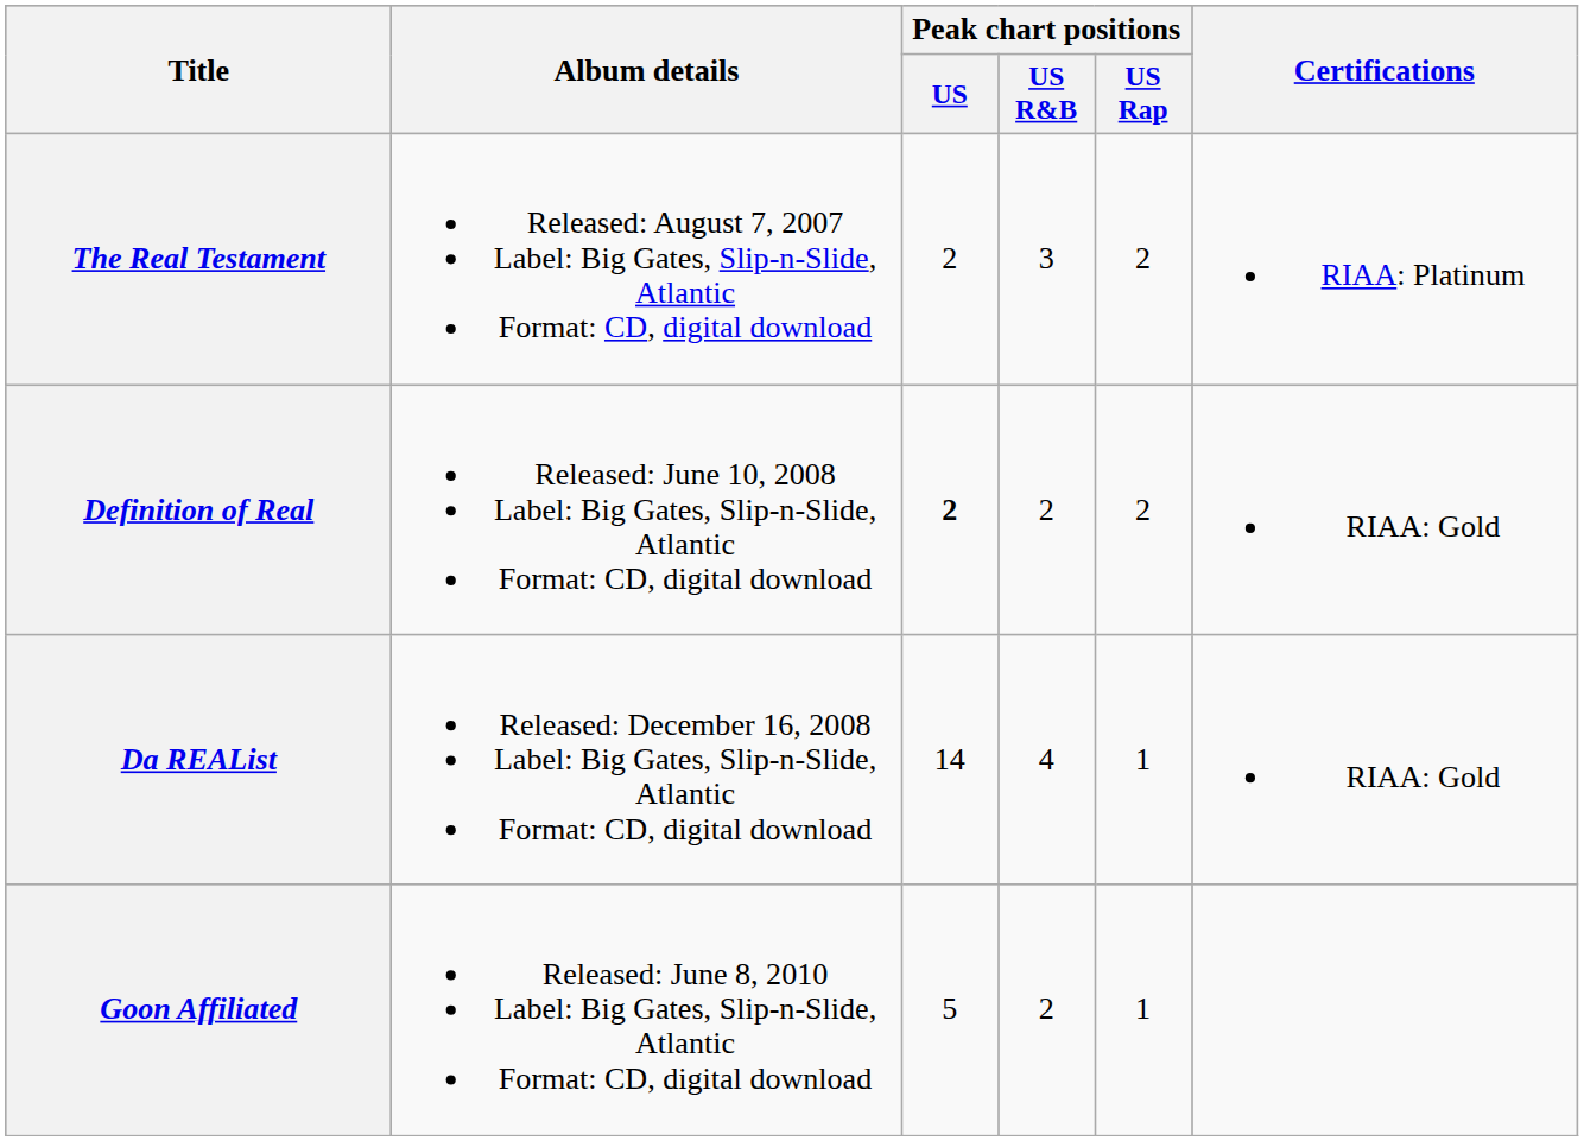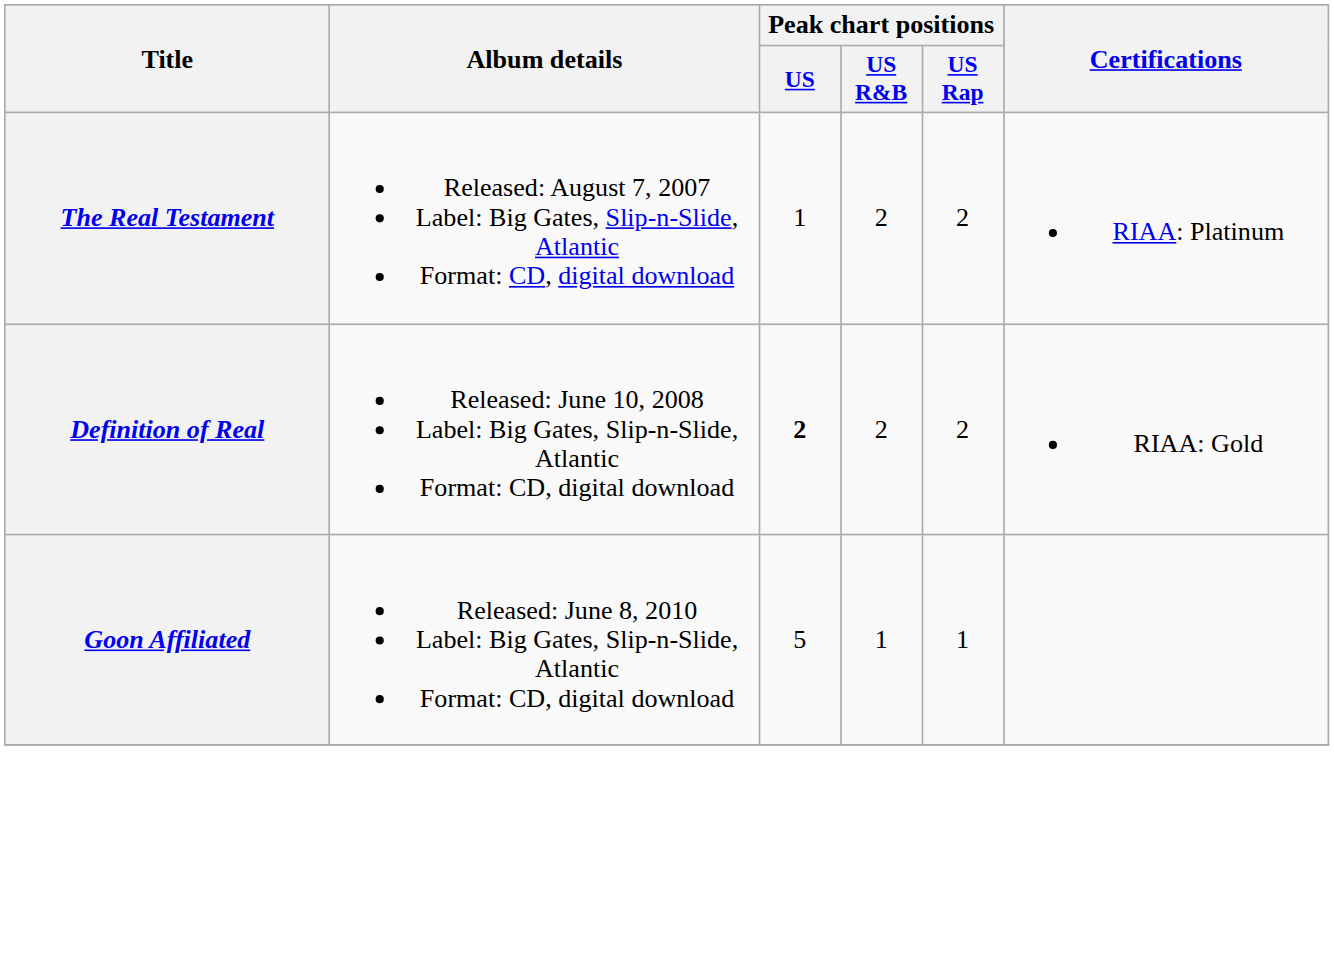The Real Testament | Peak chart positions / US: 2 -> 1
The Real Testament | Peak chart positions / US R&B: 3 -> 2
- row: Da REAList | Released: December 16, 2008 Label: Big Gates, Slip-n-Slide, Atlantic Format: CD, digital download | 14 | 4 | 1 | RIAA: Gold
Goon Affiliated | Peak chart positions / US R&B: 2 -> 1
